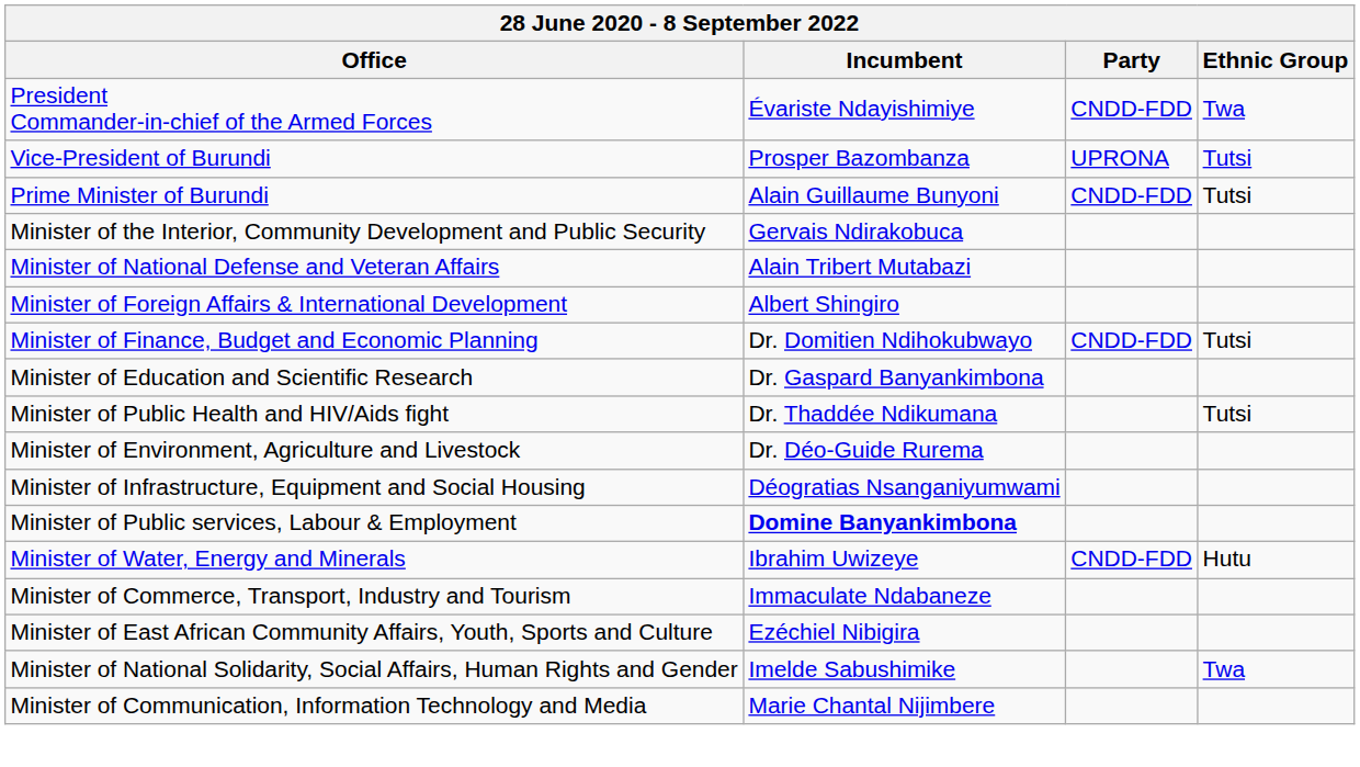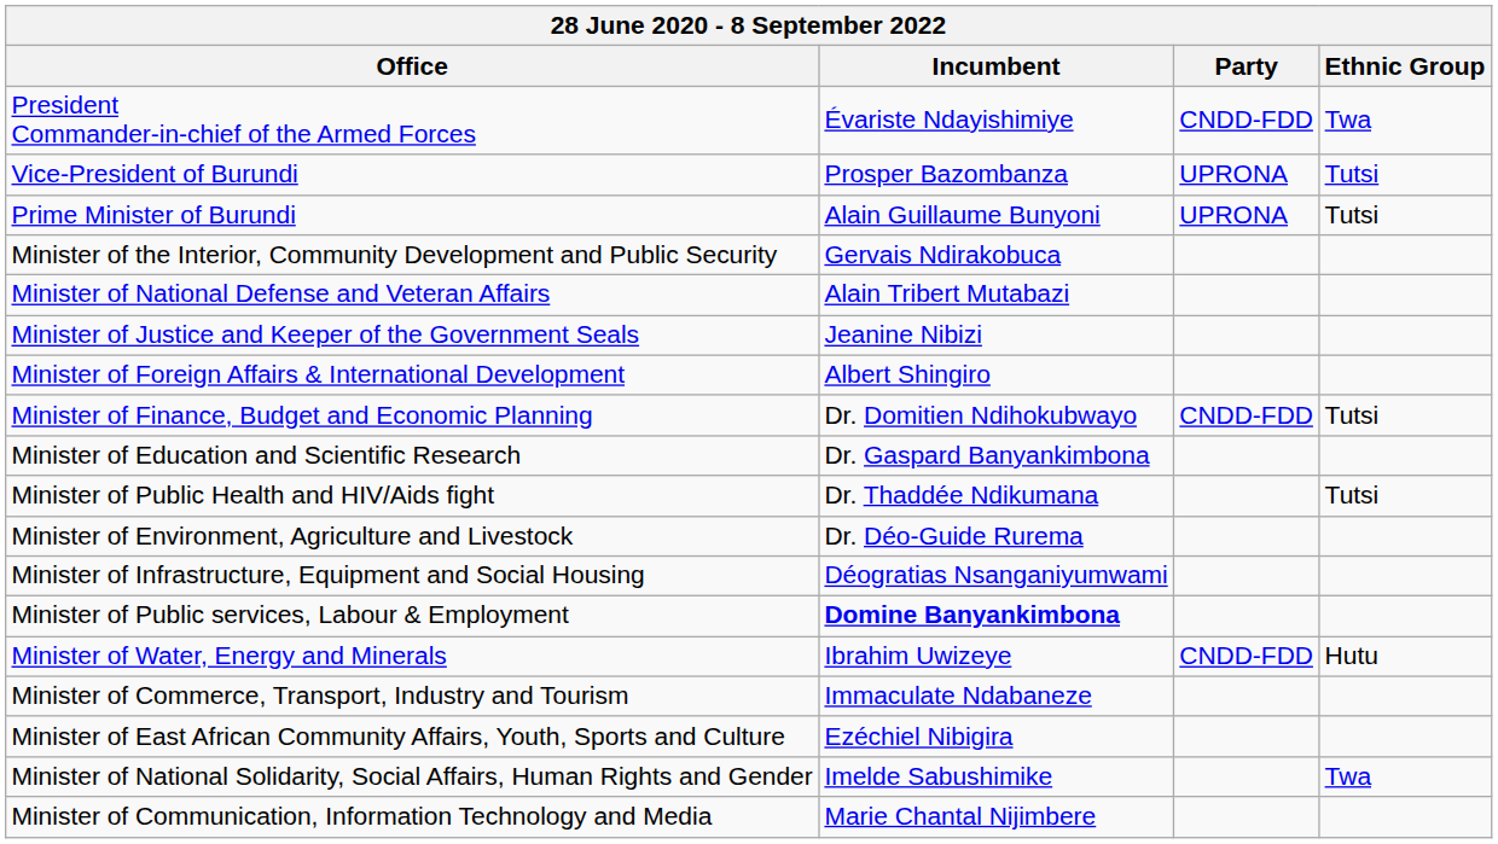Prime Minister of Burundi | Party: CNDD-FDD -> UPRONA
+ row: Minister of Justice and Keeper of the Government Seals | Jeanine Nibizi
